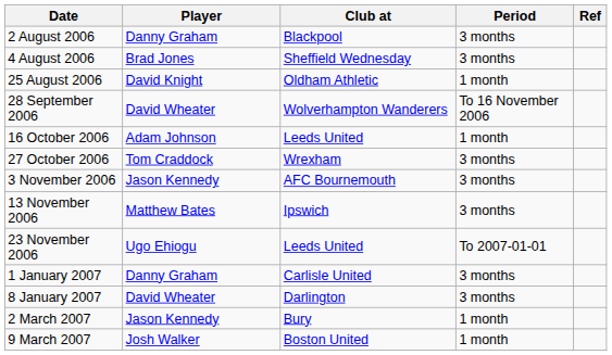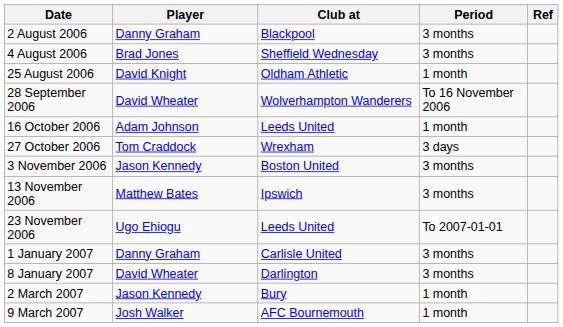27 October 2006 | Period: 3 months -> 3 days
3 November 2006 | Club at: AFC Bournemouth -> Boston United
9 March 2007 | Club at: Boston United -> AFC Bournemouth
